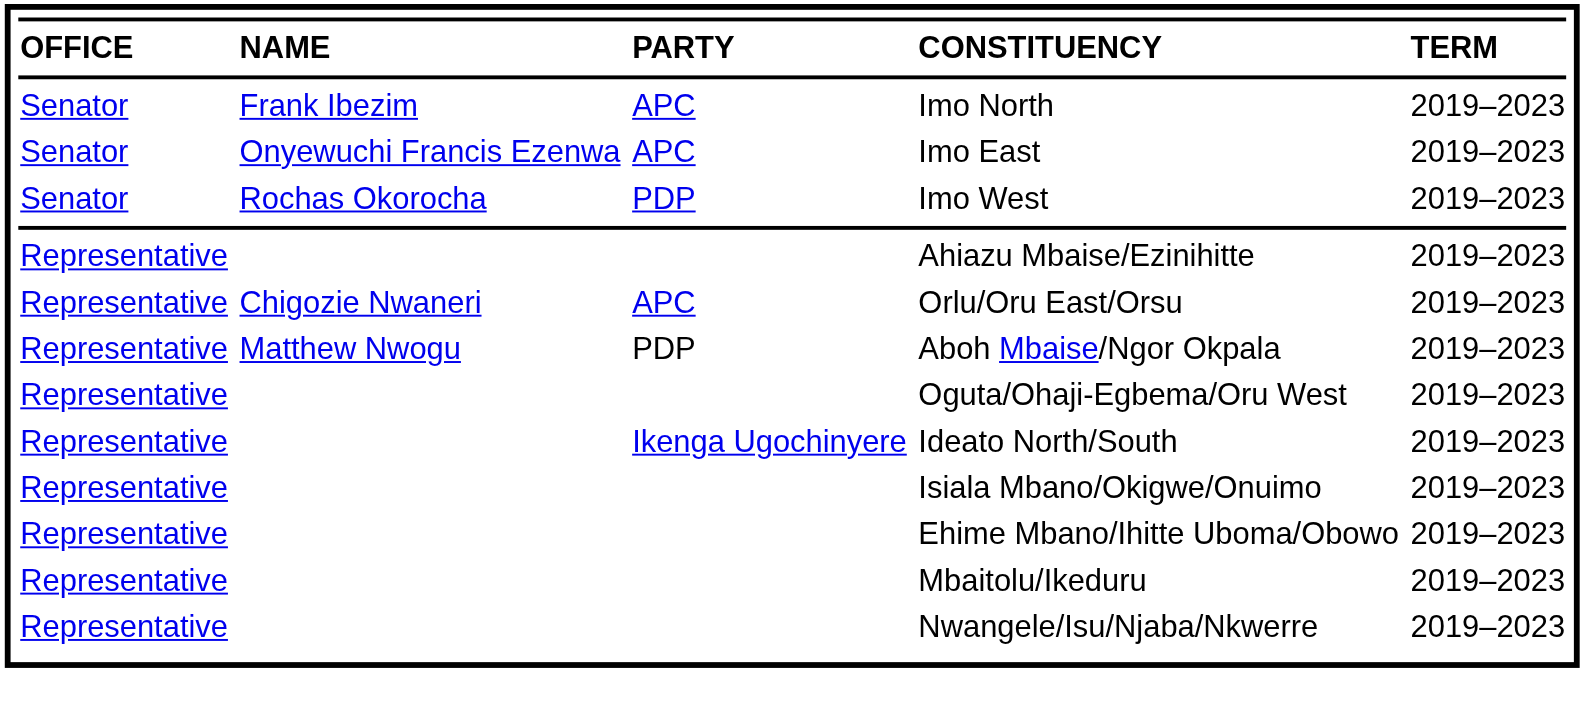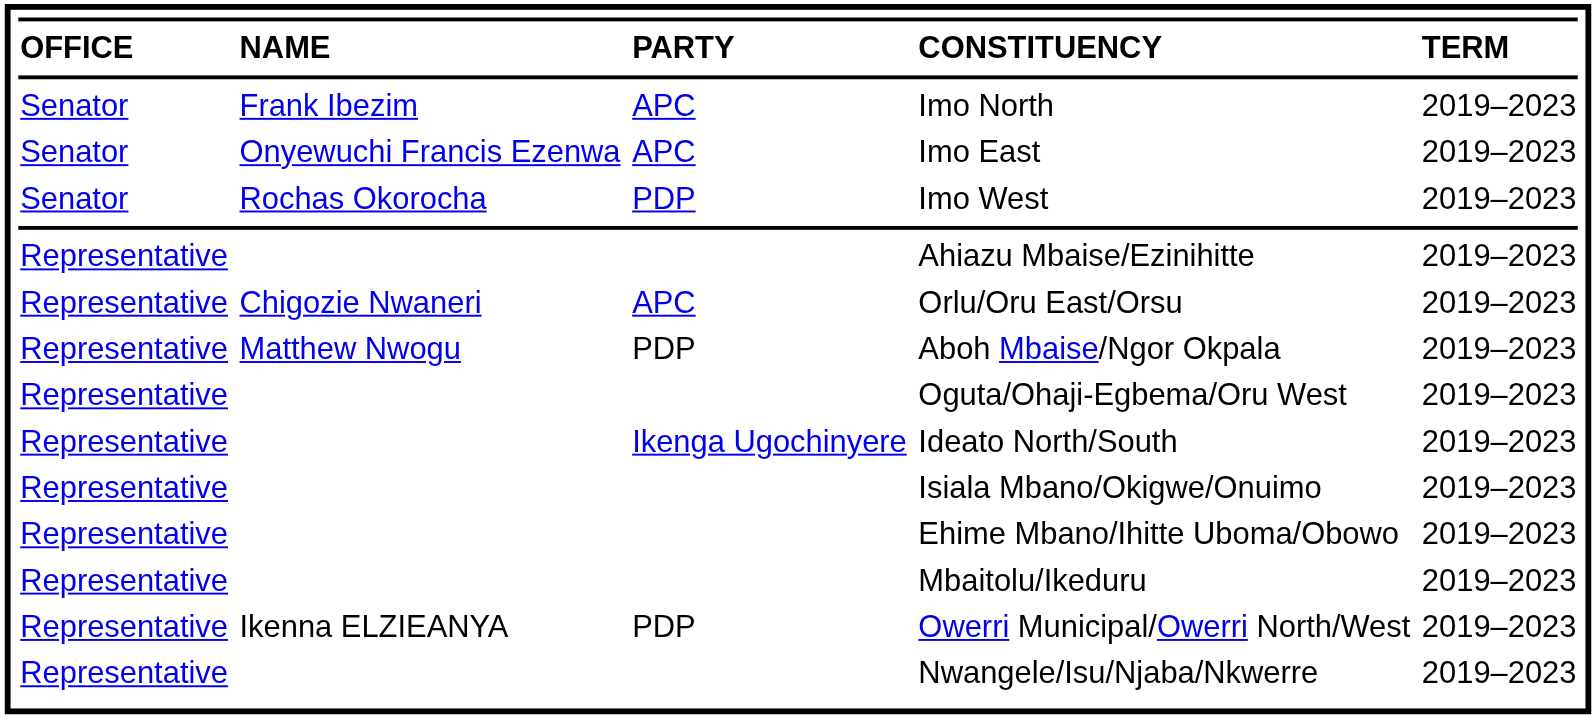+ row: Representative | Ikenna ELZIEANYA | PDP | Owerri Municipal/Owerri North/West | 2019–2023
